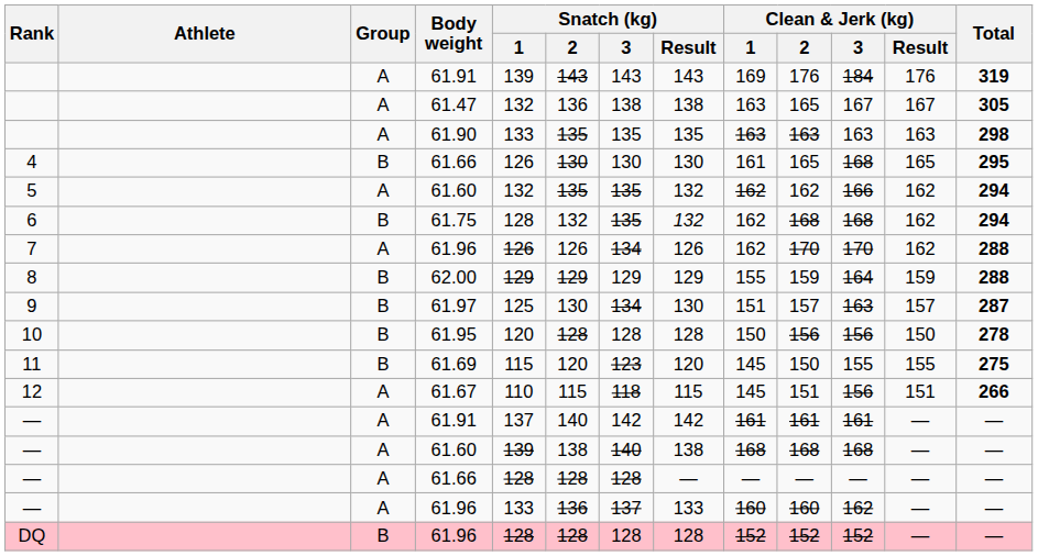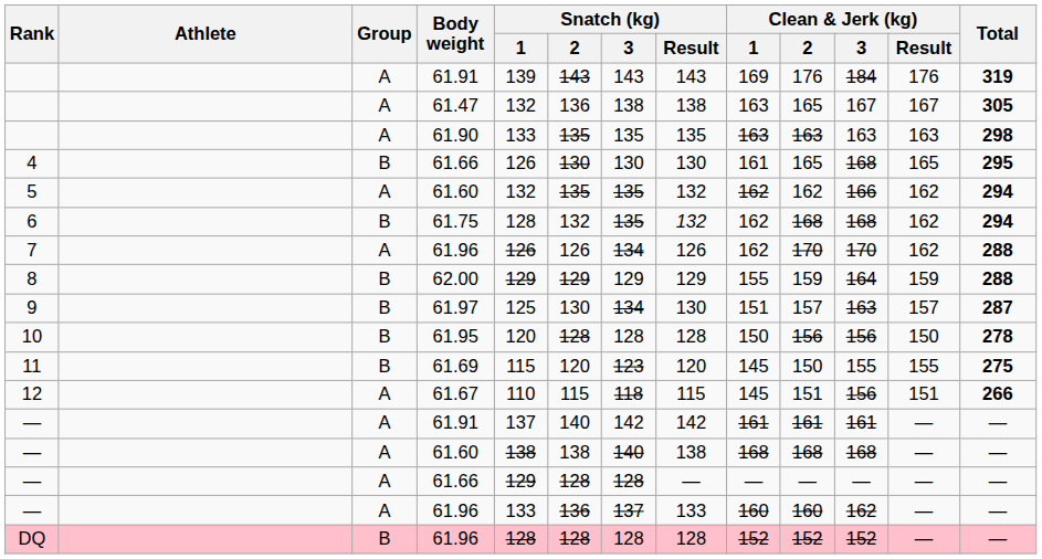— / 61.60 | Snatch (kg) / 1: 139 -> 138
— / 61.66 | Snatch (kg) / 1: 128 -> 129
